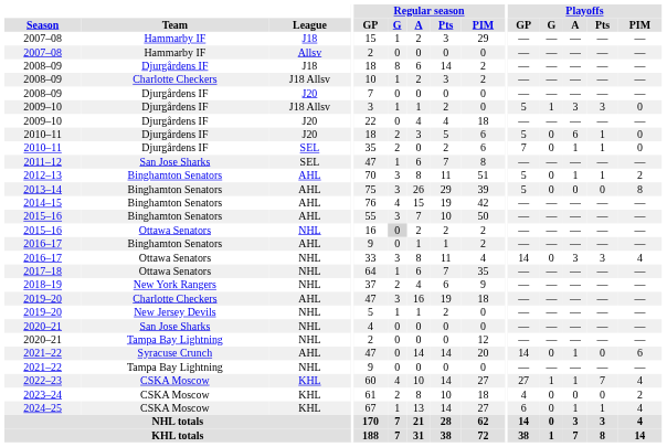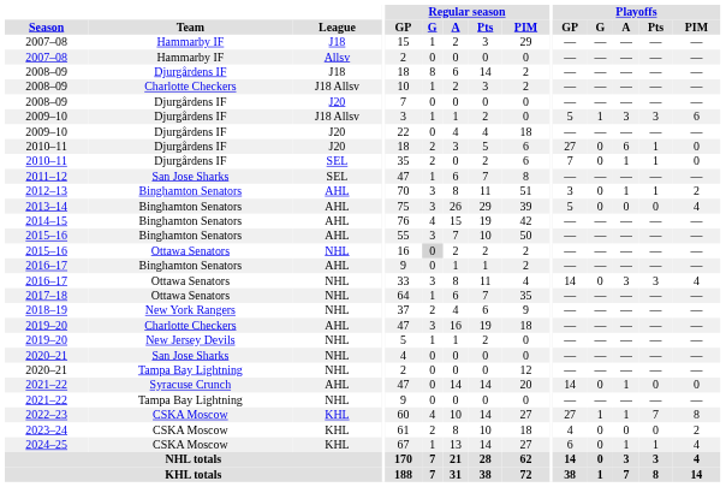2009–10 / J18 Allsv | Playoffs / PIM: 0 -> 6
2010–11 / J20 | Playoffs / GP: 5 -> 27
2012–13 | Playoffs / GP: 5 -> 3
2013–14 | Playoffs / PIM: 8 -> 4
2021–22 / AHL | Playoffs / PIM: 6 -> 0
2022–23 | Playoffs / PIM: 4 -> 8
